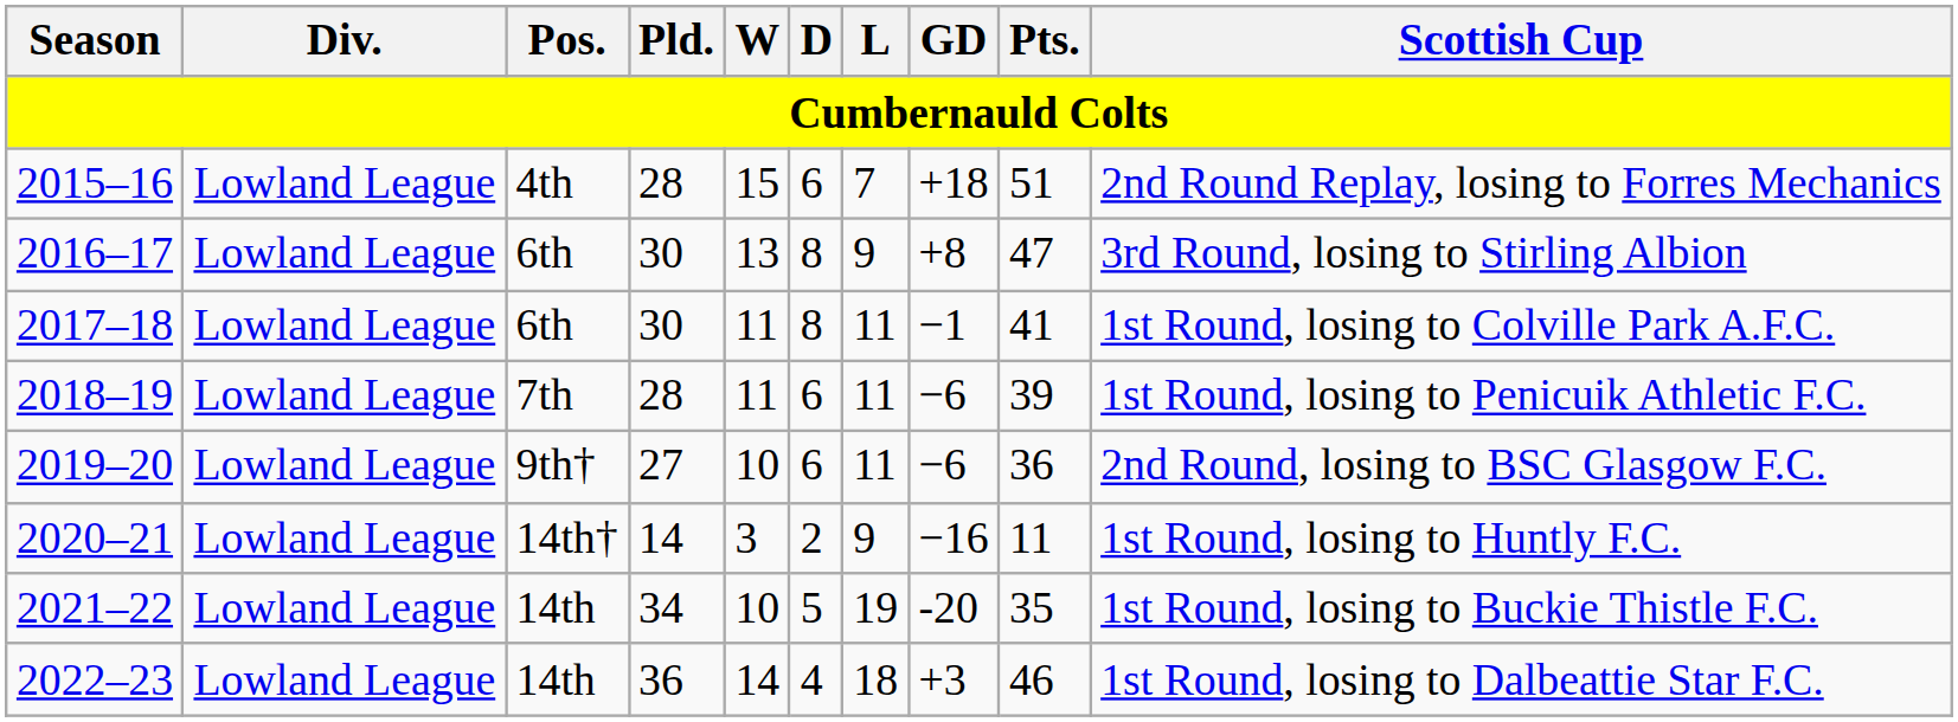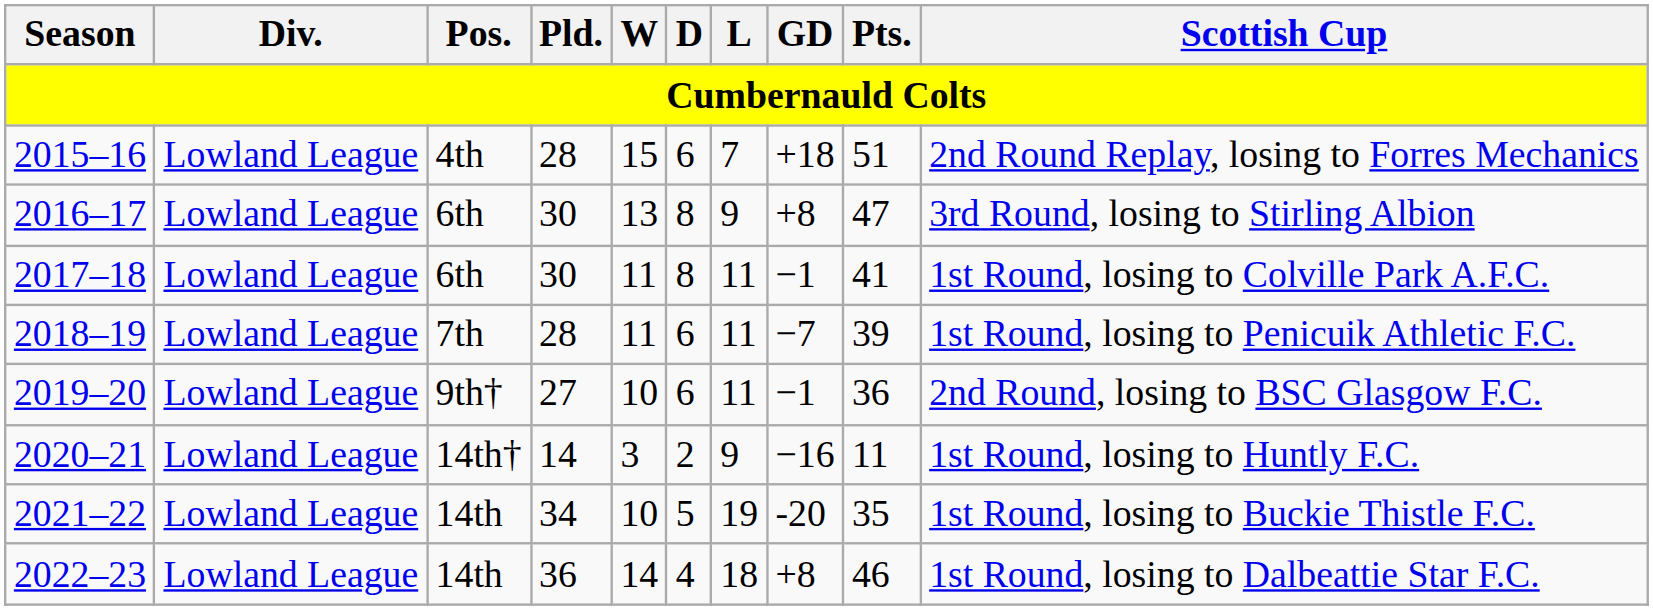2018–19 | GD: −6 -> −7
2019–20 | GD: −6 -> −1
2022–23 | GD: +3 -> +8
